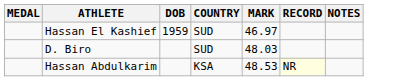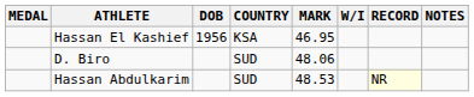+ column: W/I
Hassan El Kashief | DOB: 1959 -> 1956
Hassan El Kashief | COUNTRY: SUD -> KSA
Hassan El Kashief | MARK: 46.97 -> 46.95
D. Biro | MARK: 48.03 -> 48.06
Hassan Abdulkarim | COUNTRY: KSA -> SUD
